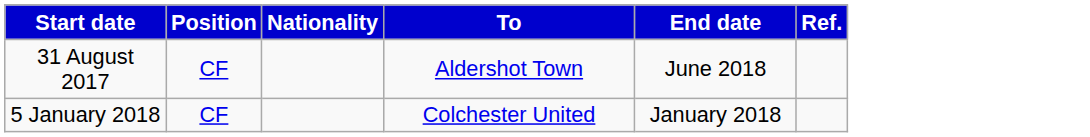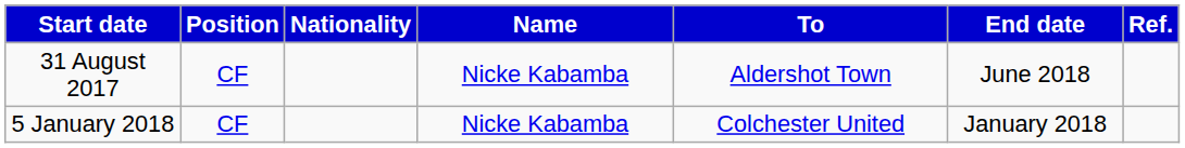+ column: Name | Nicke Kabamba | Nicke Kabamba
